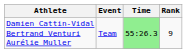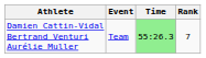Damien Cattin-Vidal Bertrand Venturi Aurélie Muller | Rank: 9 -> 7
